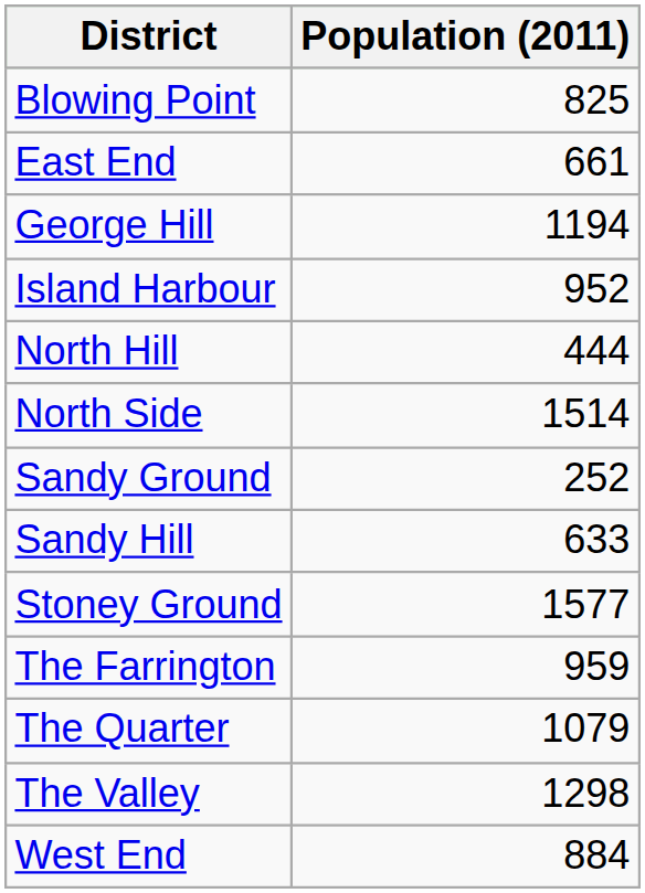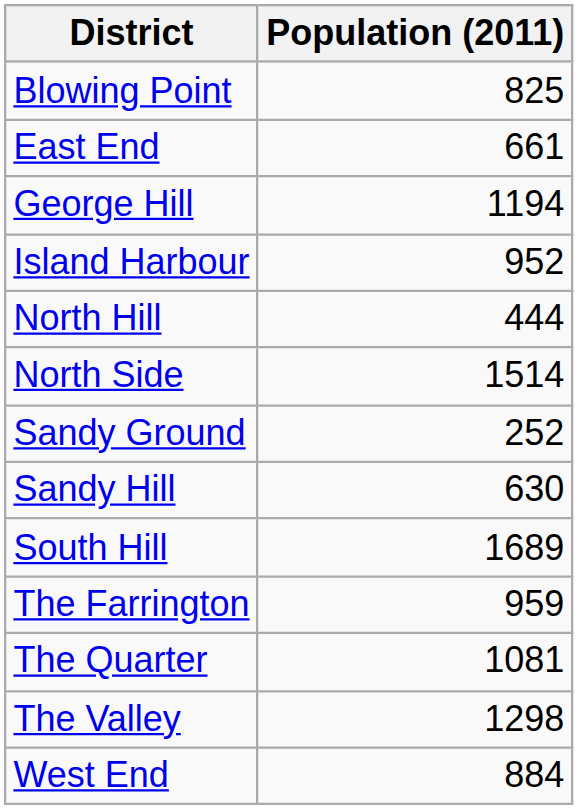Sandy Hill | Population (2011): 633 -> 630
+ row: South Hill | 1689
- row: Stoney Ground | 1577
The Quarter | Population (2011): 1079 -> 1081
